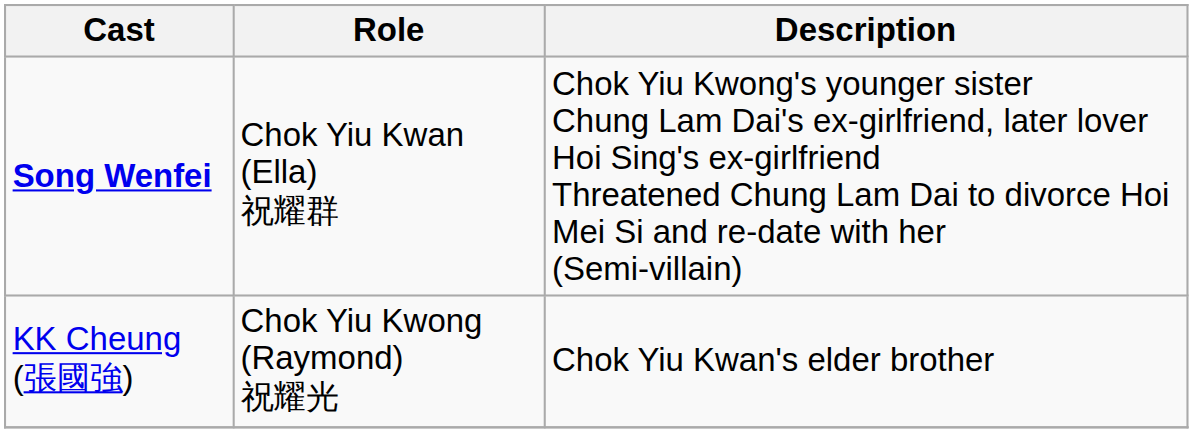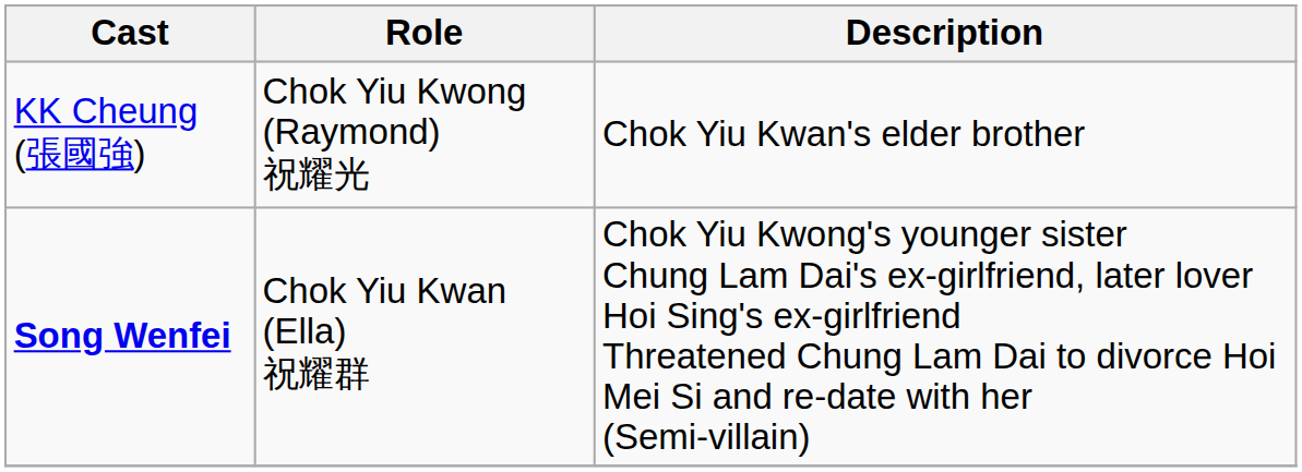rows swapped: KK Cheung (張國強) <-> Song Wenfei
